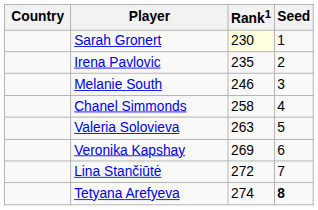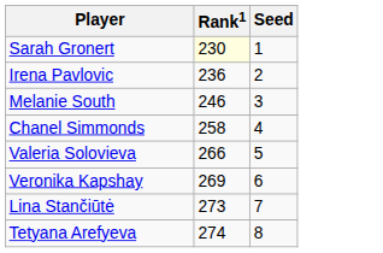- column: Country
Irena Pavlovic | Rank1: 235 -> 236
Valeria Solovieva | Rank1: 263 -> 266
Lina Stančiūtė | Rank1: 272 -> 273
Tetyana Arefyeva | Seed: bold -> normal
